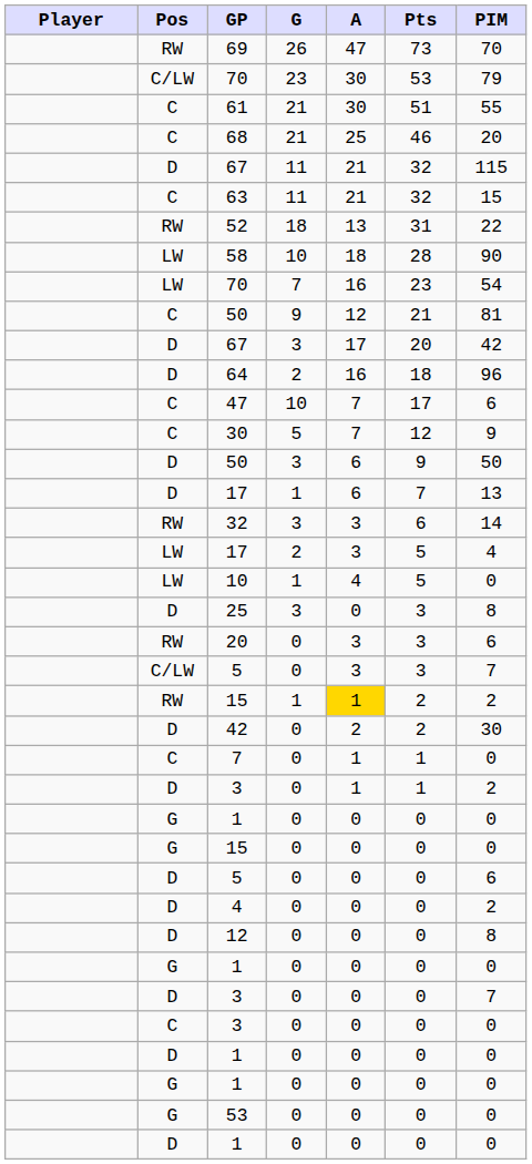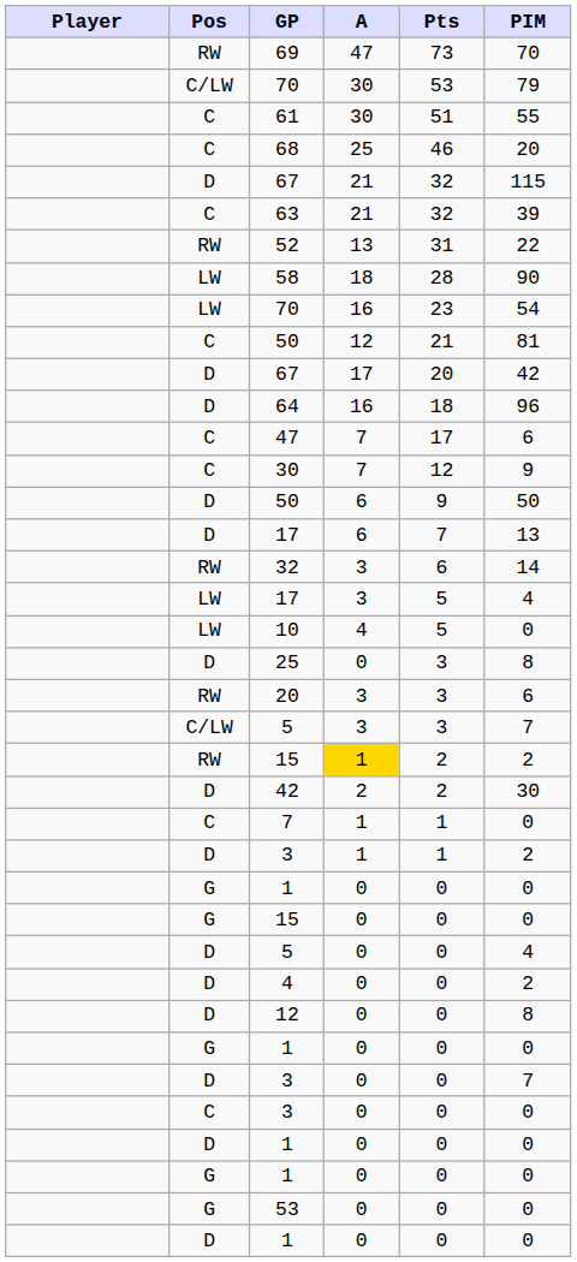- column: G | 26 | 23 | 21 | 21 | 11 | 11 | 18 | 10 | 7 | 9 | 3 | 2 | 10 | 5 | 3 | 1 | 3 | 2 | 1 | 3 | 0 | 0 | 1 | 0 | 0 | 0 | 0 | 0 | 0 | 0 | 0 | 0 | 0 | 0 | 0 | 0 | 0 | 0
63 | PIM: 15 -> 39
D / 5 | PIM: 6 -> 4
